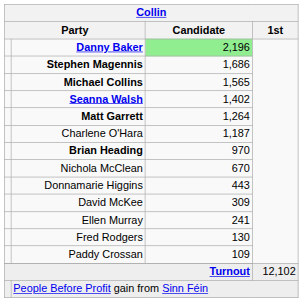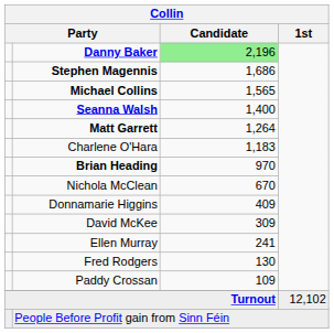Seanna Walsh | Collin / Candidate: 1,402 -> 1,400
Charlene O'Hara | Collin / Candidate: 1,187 -> 1,183
Donnamarie Higgins | Collin / Candidate: 443 -> 409
